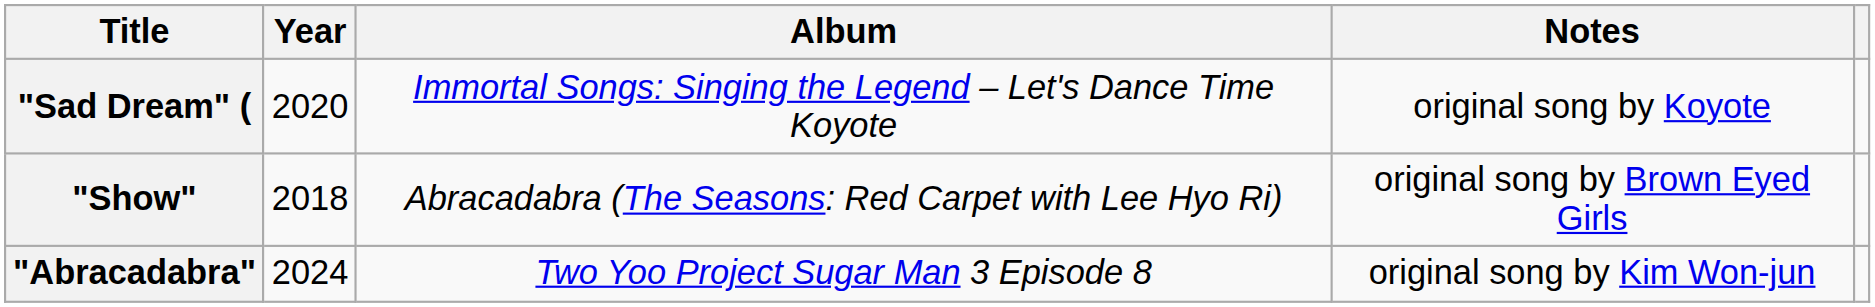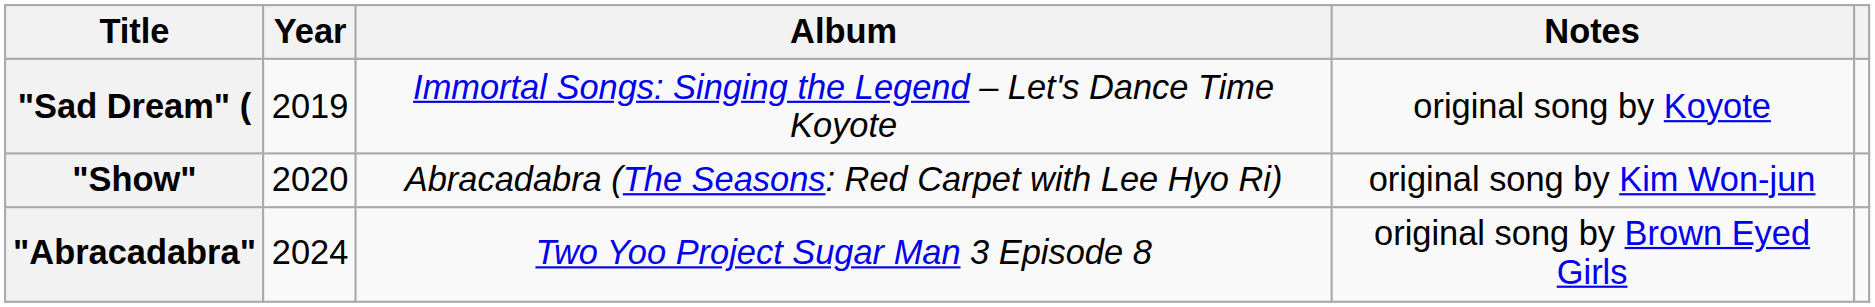"Sad Dream" ( | Year: 2020 -> 2019
"Show" | Year: 2018 -> 2020
"Show" | Notes: original song by Brown Eyed Girls -> original song by Kim Won-jun
"Abracadabra" | Notes: original song by Kim Won-jun -> original song by Brown Eyed Girls
